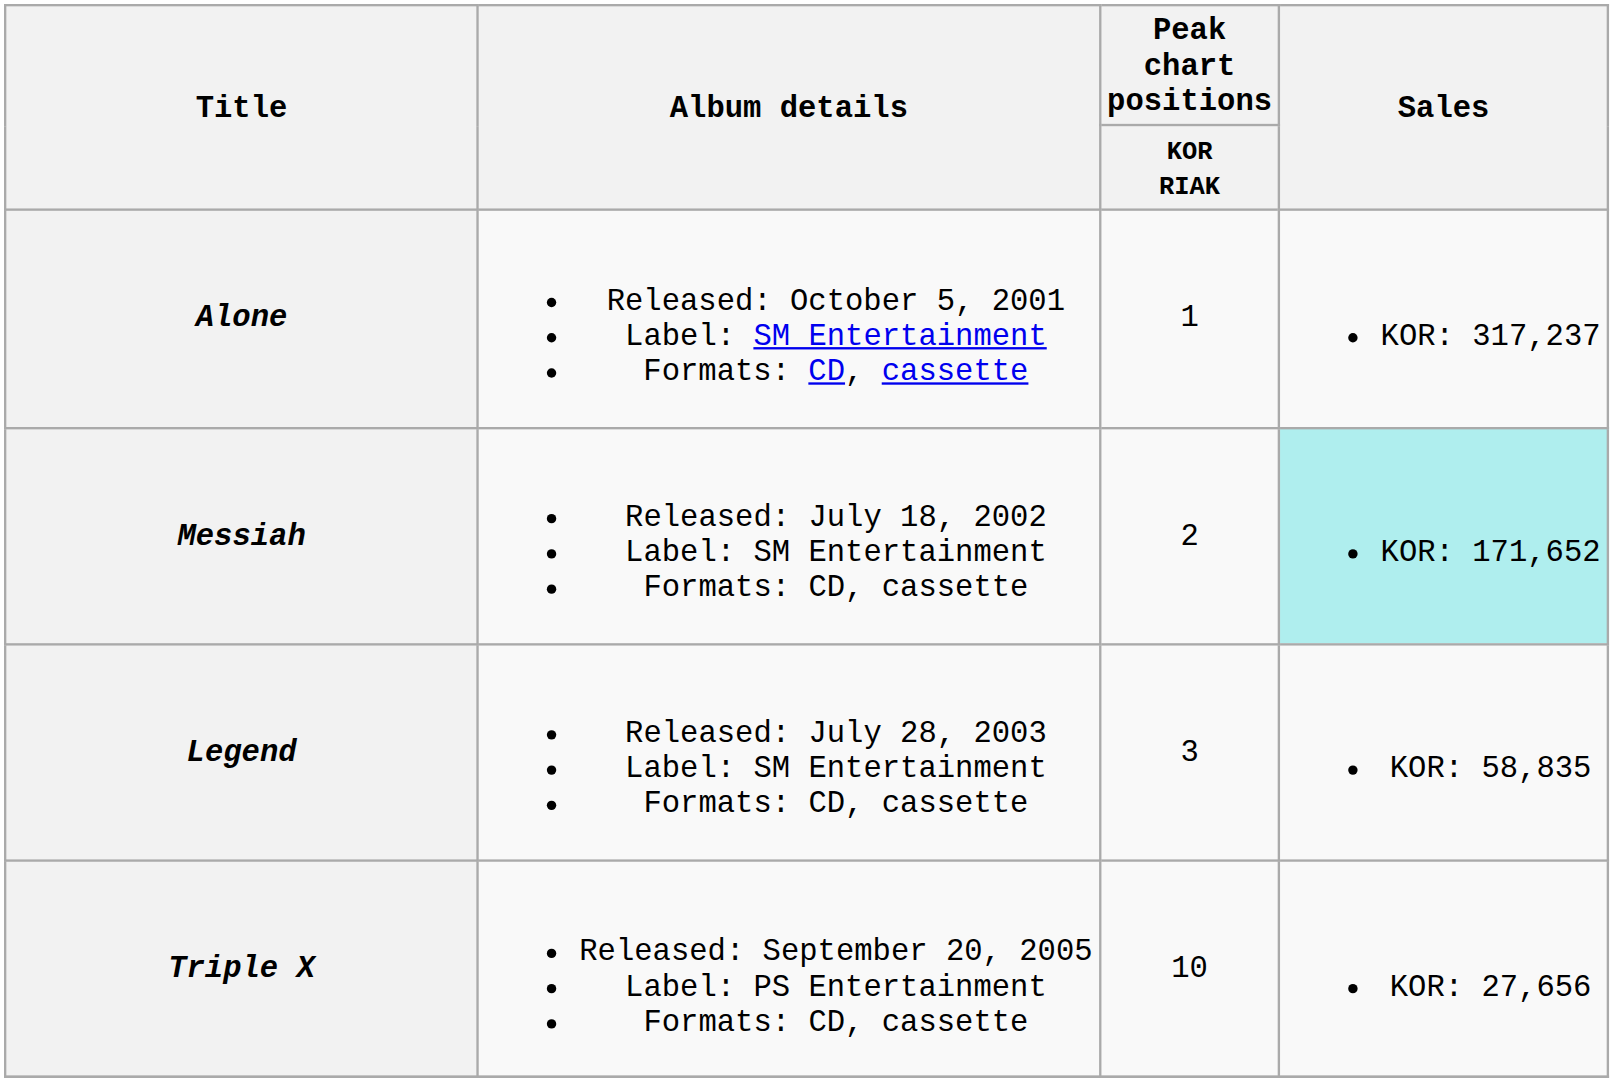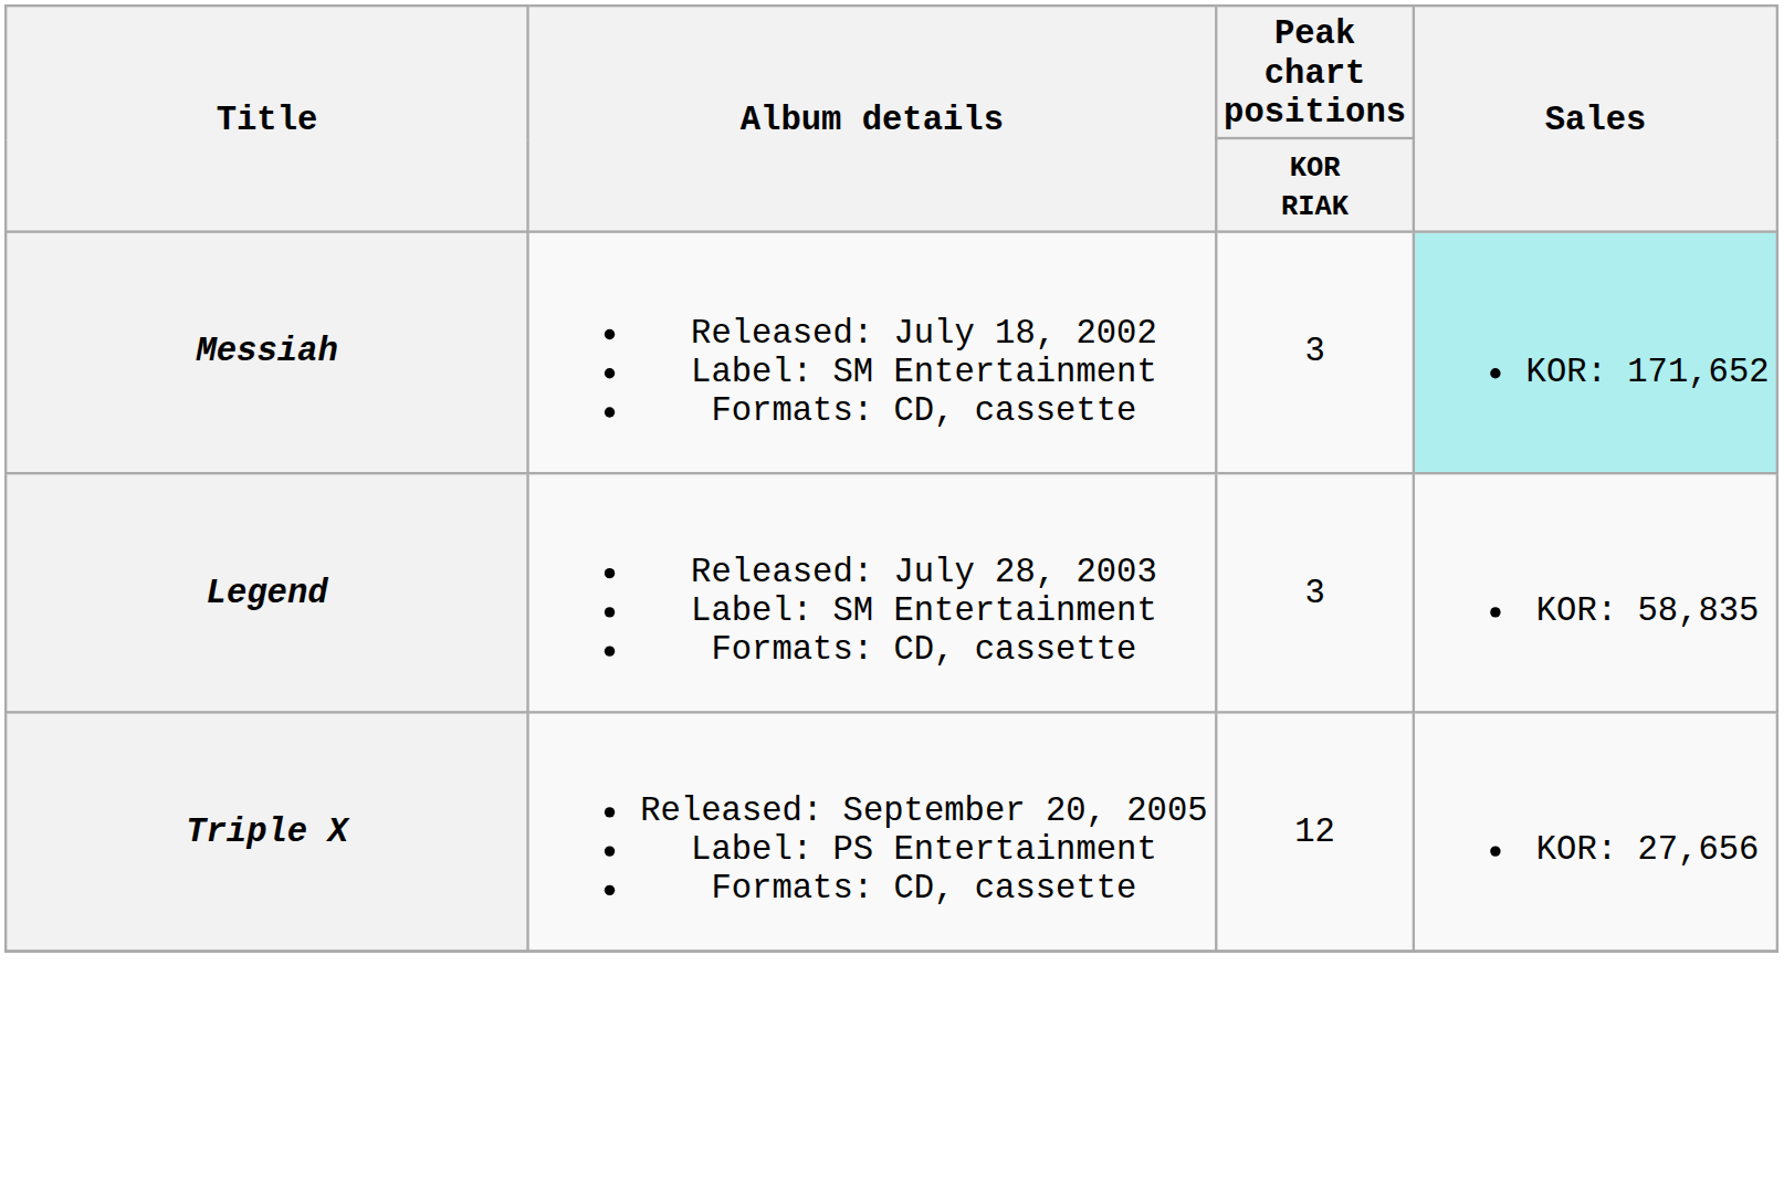- row: Alone | Released: October 5, 2001 Label: SM Entertainment Formats: CD, cassette | 1 | KOR: 317,237
Messiah | Peak chart positions / KOR RIAK: 2 -> 3
Triple X | Peak chart positions / KOR RIAK: 10 -> 12
